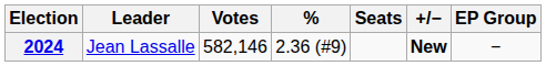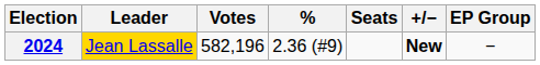2024 | Leader: no background -> gold background
2024 | Votes: 582,146 -> 582,196
